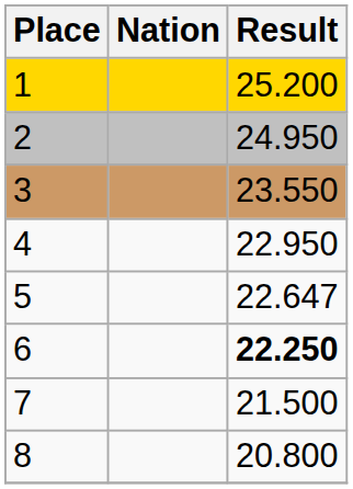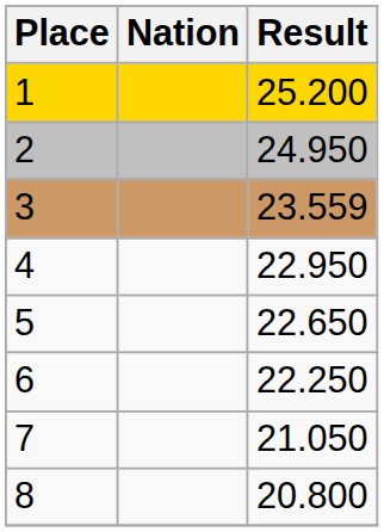3 | Result: 23.550 -> 23.559
5 | Result: 22.647 -> 22.650
6 | Result: bold -> normal
7 | Result: 21.500 -> 21.050
